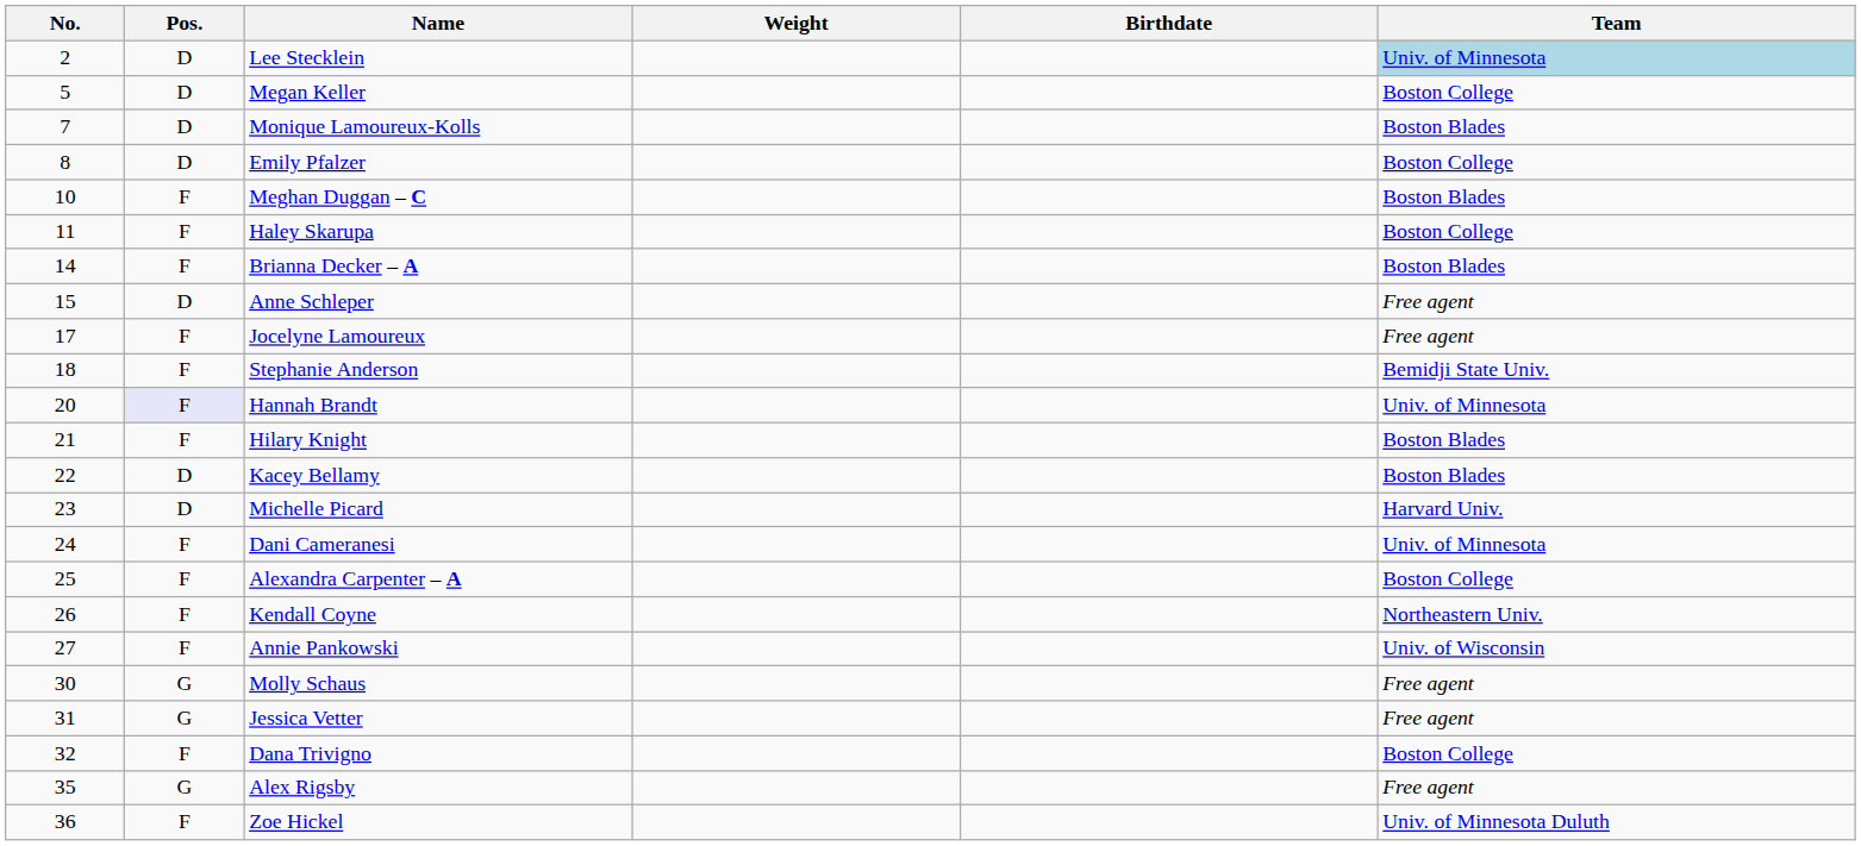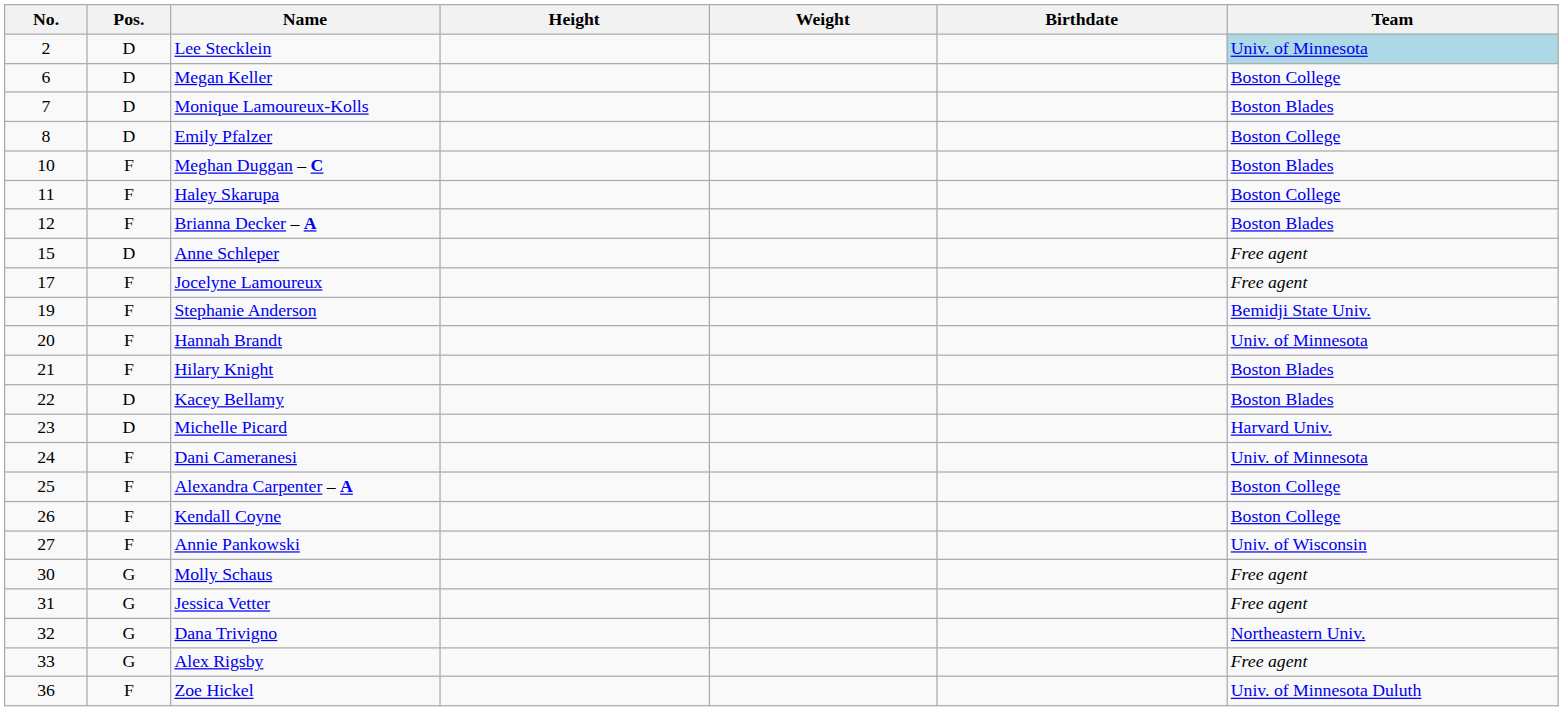+ column: Height
Megan Keller | No.: 5 -> 6
Brianna Decker – A | No.: 14 -> 12
Stephanie Anderson | No.: 18 -> 19
Hannah Brandt | Pos.: lavender background -> no background
Kendall Coyne | Team: Northeastern Univ. -> Boston College
Dana Trivigno | Pos.: F -> G
Dana Trivigno | Team: Boston College -> Northeastern Univ.
Alex Rigsby | No.: 35 -> 33
